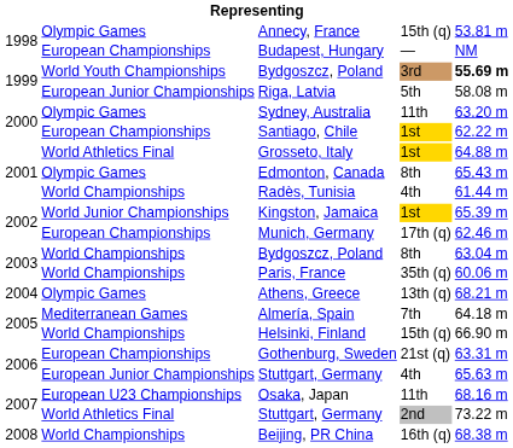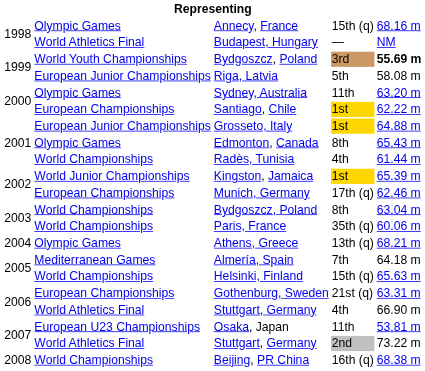Annecy, France | column 5: 53.81 m -> 68.16 m
Budapest, Hungary | column 2: European Championships -> World Athletics Final
Grosseto, Italy | column 2: World Athletics Final -> European Junior Championships
Helsinki, Finland | column 5: 66.90 m -> 65.63 m
Stuttgart, Germany / 4th | column 2: European Junior Championships -> World Athletics Final
Stuttgart, Germany / 4th | column 5: 65.63 m -> 66.90 m
Osaka, Japan | column 5: 68.16 m -> 53.81 m
